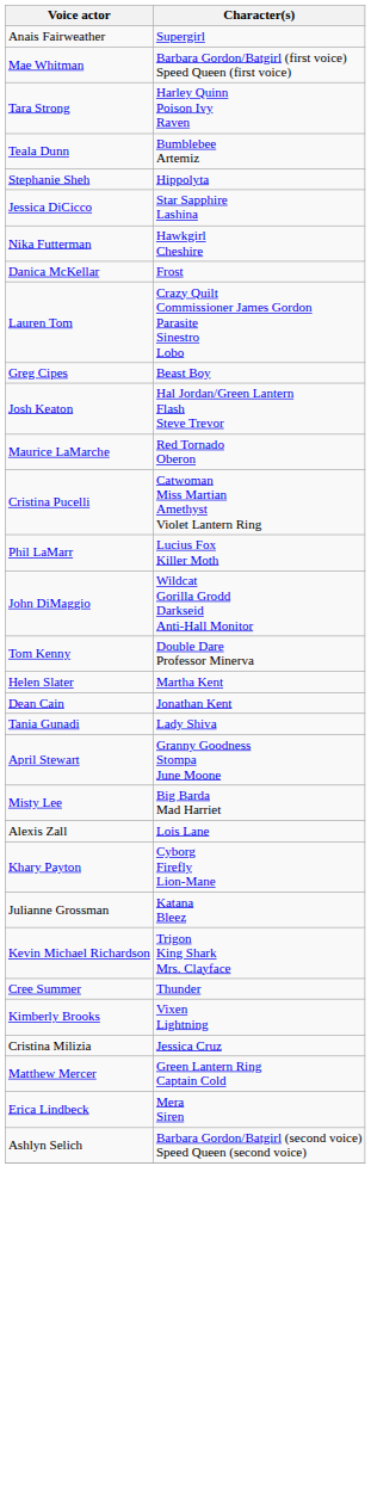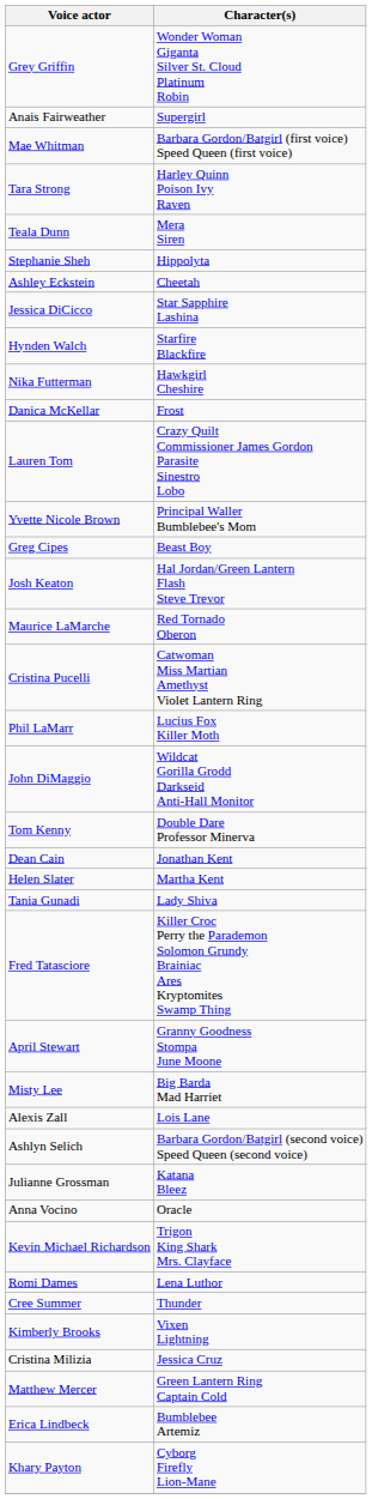+ row: Grey Griffin | Wonder Woman Giganta Silver St. Cloud Platinum Robin
Teala Dunn | Character(s): Bumblebee Artemiz -> Mera Siren
+ row: Ashley Eckstein | Cheetah
+ row: Hynden Walch | Starfire Blackfire
+ row: Yvette Nicole Brown | Principal Waller Bumblebee's Mom
rows swapped: Helen Slater <-> Dean Cain
+ row: Fred Tatasciore | Killer Croc Perry the Parademon Solomon Grundy Brainiac Ares Kryptomites Swamp Thing
rows swapped: Khary Payton <-> Ashlyn Selich
+ row: Anna Vocino | Oracle
+ row: Romi Dames | Lena Luthor
Erica Lindbeck | Character(s): Mera Siren -> Bumblebee Artemiz
